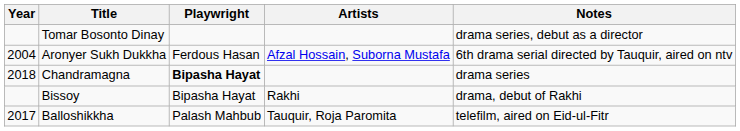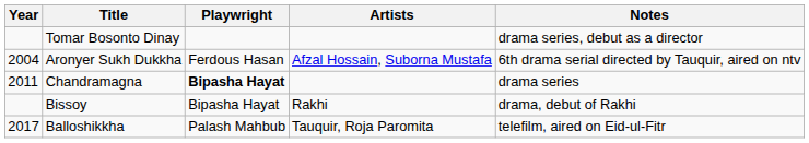Chandramagna | Year: 2018 -> 2011
